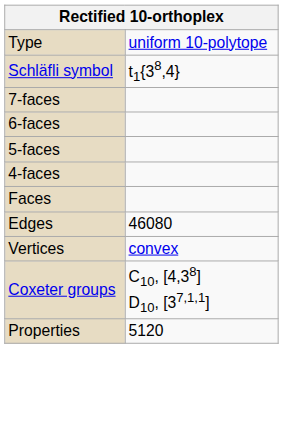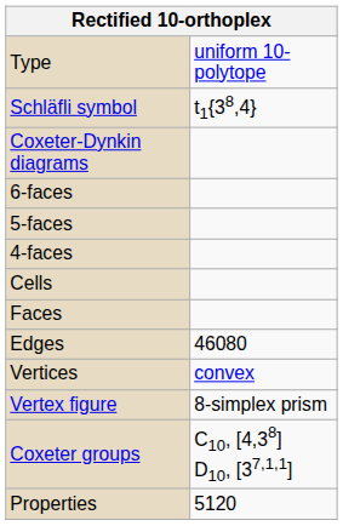+ row: Coxeter-Dynkin diagrams
- row: 7-faces
+ row: Cells
+ row: Vertex figure | 8-simplex prism
